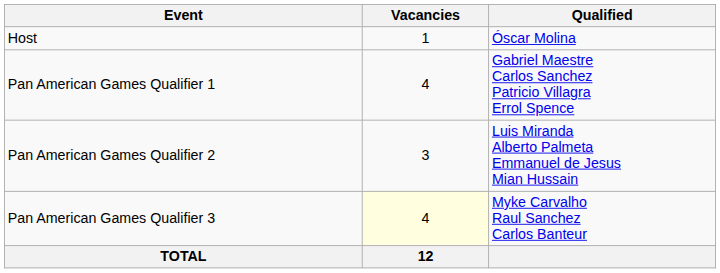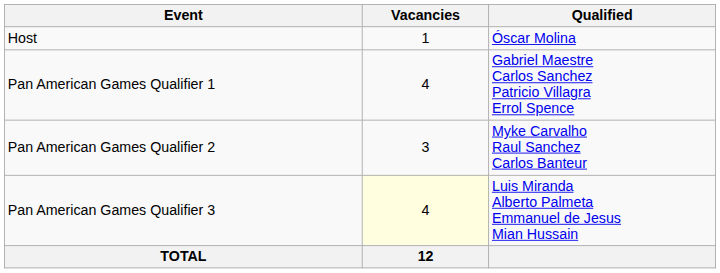Pan American Games Qualifier 2 | Qualified: Luis Miranda Alberto Palmeta Emmanuel de Jesus Mian Hussain -> Myke Carvalho Raul Sanchez Carlos Banteur
Pan American Games Qualifier 3 | Qualified: Myke Carvalho Raul Sanchez Carlos Banteur -> Luis Miranda Alberto Palmeta Emmanuel de Jesus Mian Hussain
